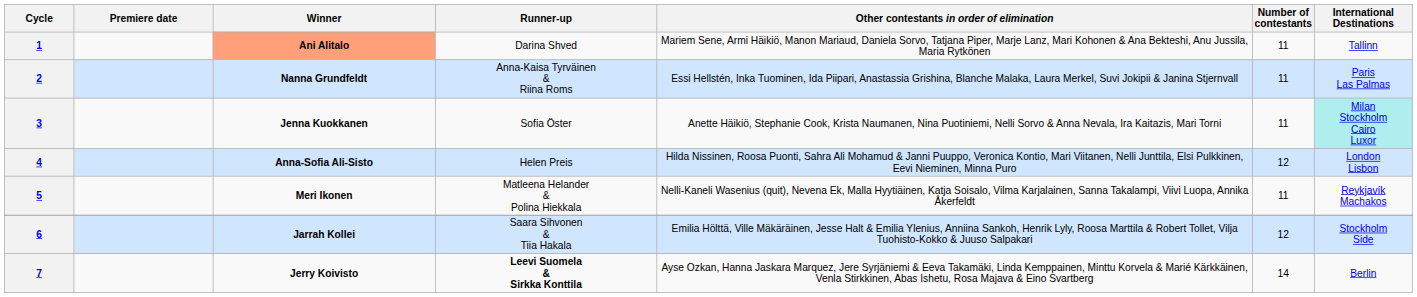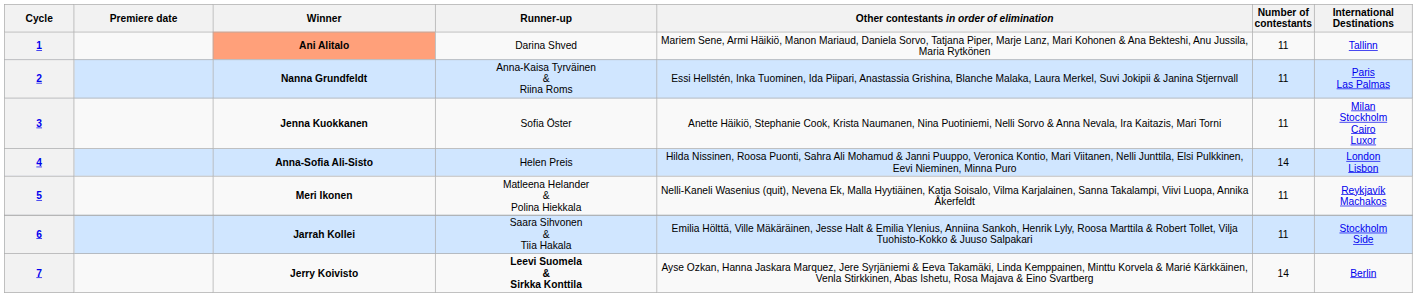3 | International Destinations: paleturquoise background -> no background
4 | Number of contestants: 12 -> 14
6 | Number of contestants: 12 -> 11
